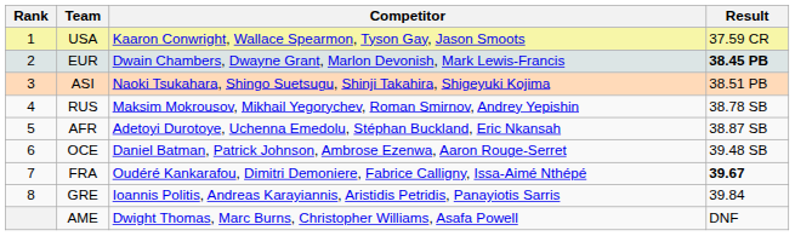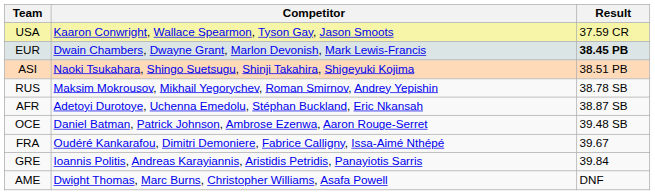- column: Rank | 1 | 2 | 3 | 4 | 5 | 6 | 7 | 8
FRA | Result: bold -> normal
